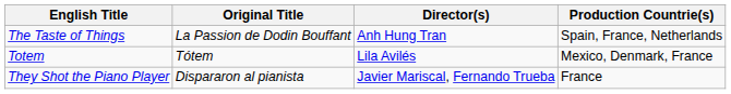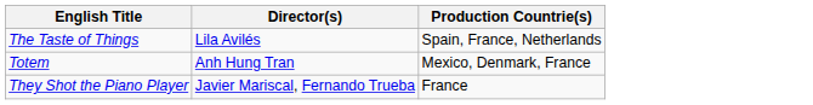- column: Original Title | La Passion de Dodin Bouffant | Tótem | Dispararon al pianista
The Taste of Things | Director(s): Anh Hung Tran -> Lila Avilés
Totem | Director(s): Lila Avilés -> Anh Hung Tran
